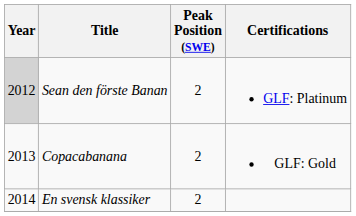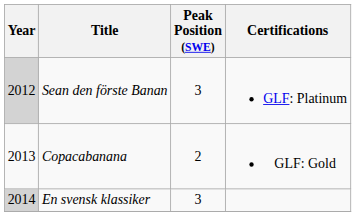Sean den förste Banan | Peak Position (SWE): 2 -> 3
En svensk klassiker | Year: no background -> lightgrey background
En svensk klassiker | Peak Position (SWE): 2 -> 3
